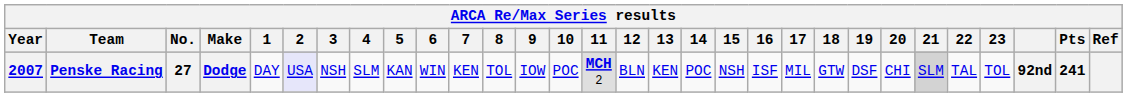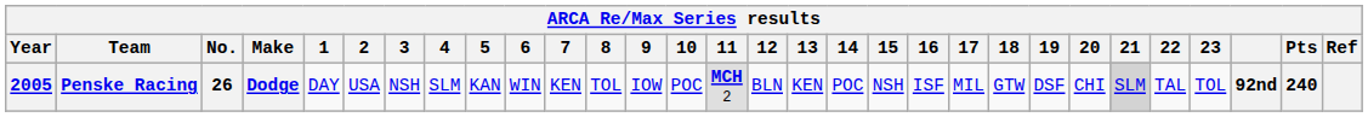Penske Racing | Year: 2007 -> 2005
Penske Racing | No.: 27 -> 26
Penske Racing | 2: lavender background -> no background
Penske Racing | Pts: 241 -> 240
